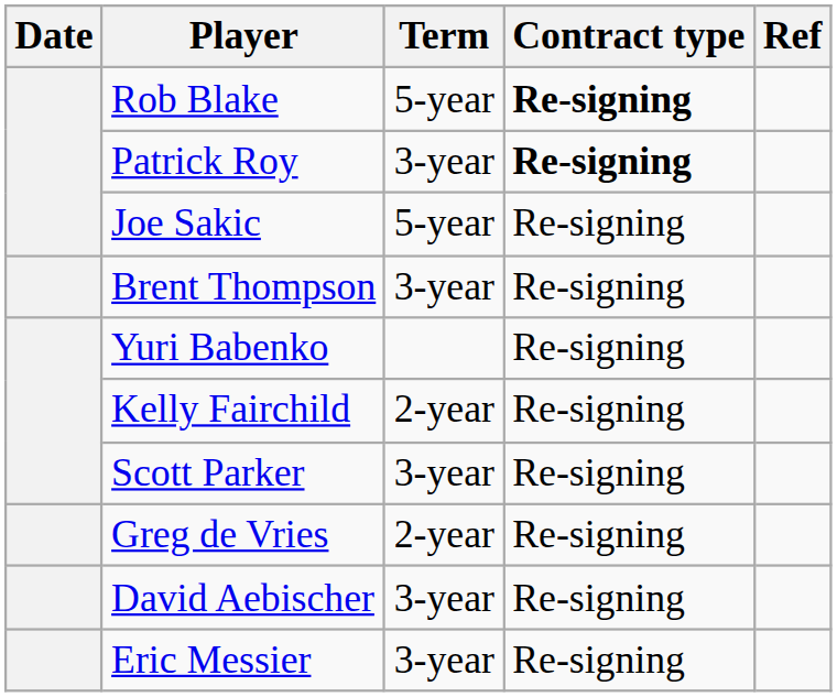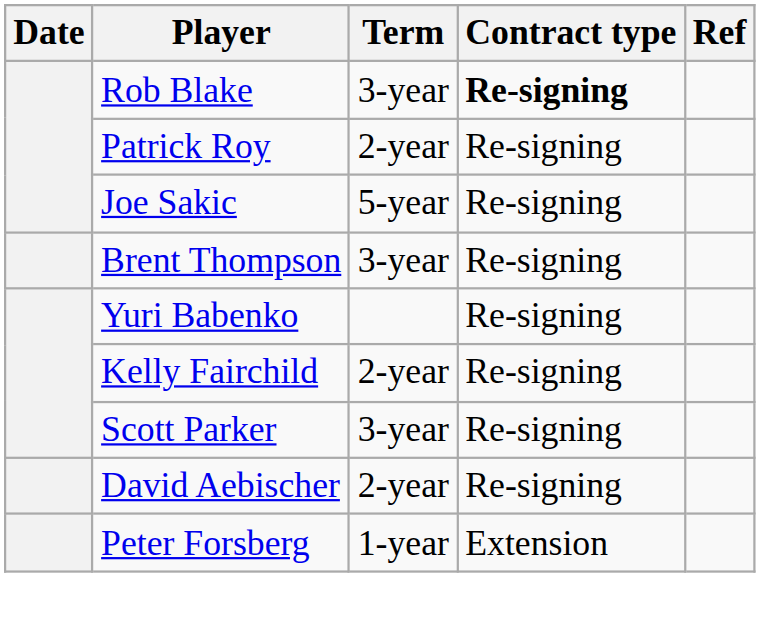Rob Blake | Term: 5-year -> 3-year
Patrick Roy | Term: 3-year -> 2-year
Patrick Roy | Contract type: bold -> normal
- row: Greg de Vries | 2-year | Re-signing
David Aebischer | Term: 3-year -> 2-year
- row: Eric Messier | 3-year | Re-signing
+ row: Peter Forsberg | 1-year | Extension
